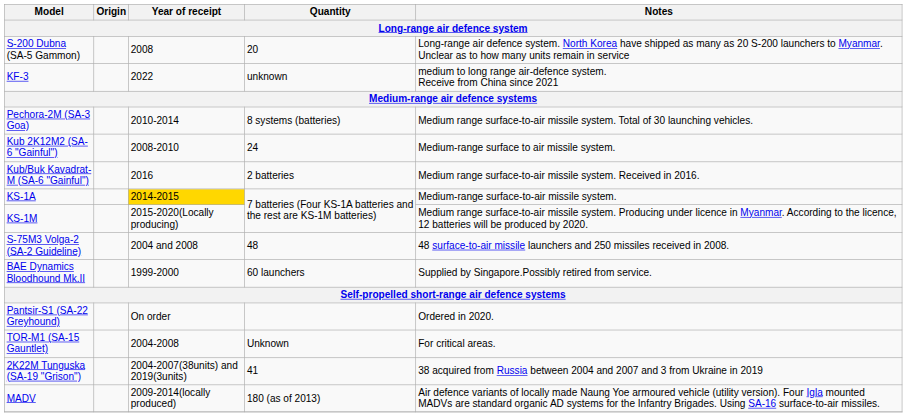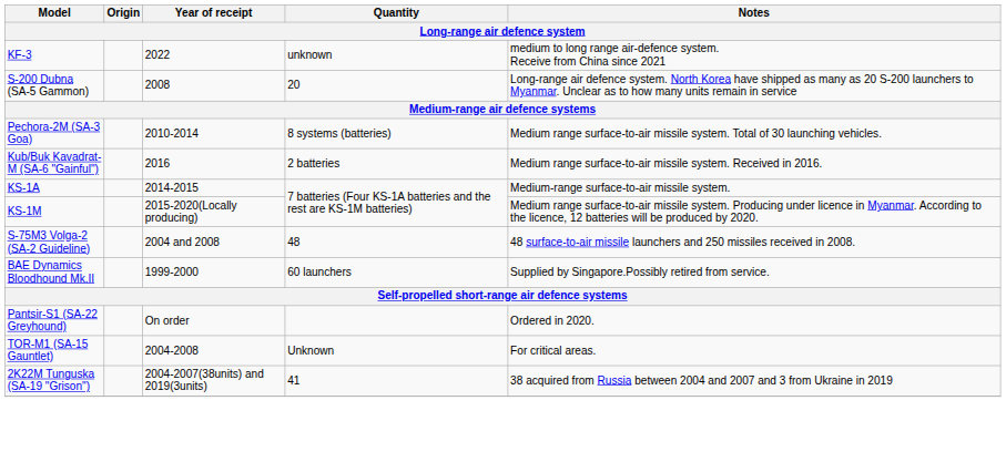rows swapped: KF-3 <-> S-200 Dubna (SA-5 Gammon)
- row: Kub 2K12M2 (SA-6 "Gainful") | 2008-2010 | 24 | Medium-range surface to air missile system.
KS-1A | Year of receipt: gold background -> no background
- row: MADV | 2009-2014(locally produced) | 180 (as of 2013) | Air defence variants of locally made Naung Yoe armoured vehicle (utility version). Four Igla mounted MADVs are standard organic AD systems for the Infantry Brigades. Using SA-16 surface-to-air missiles.
